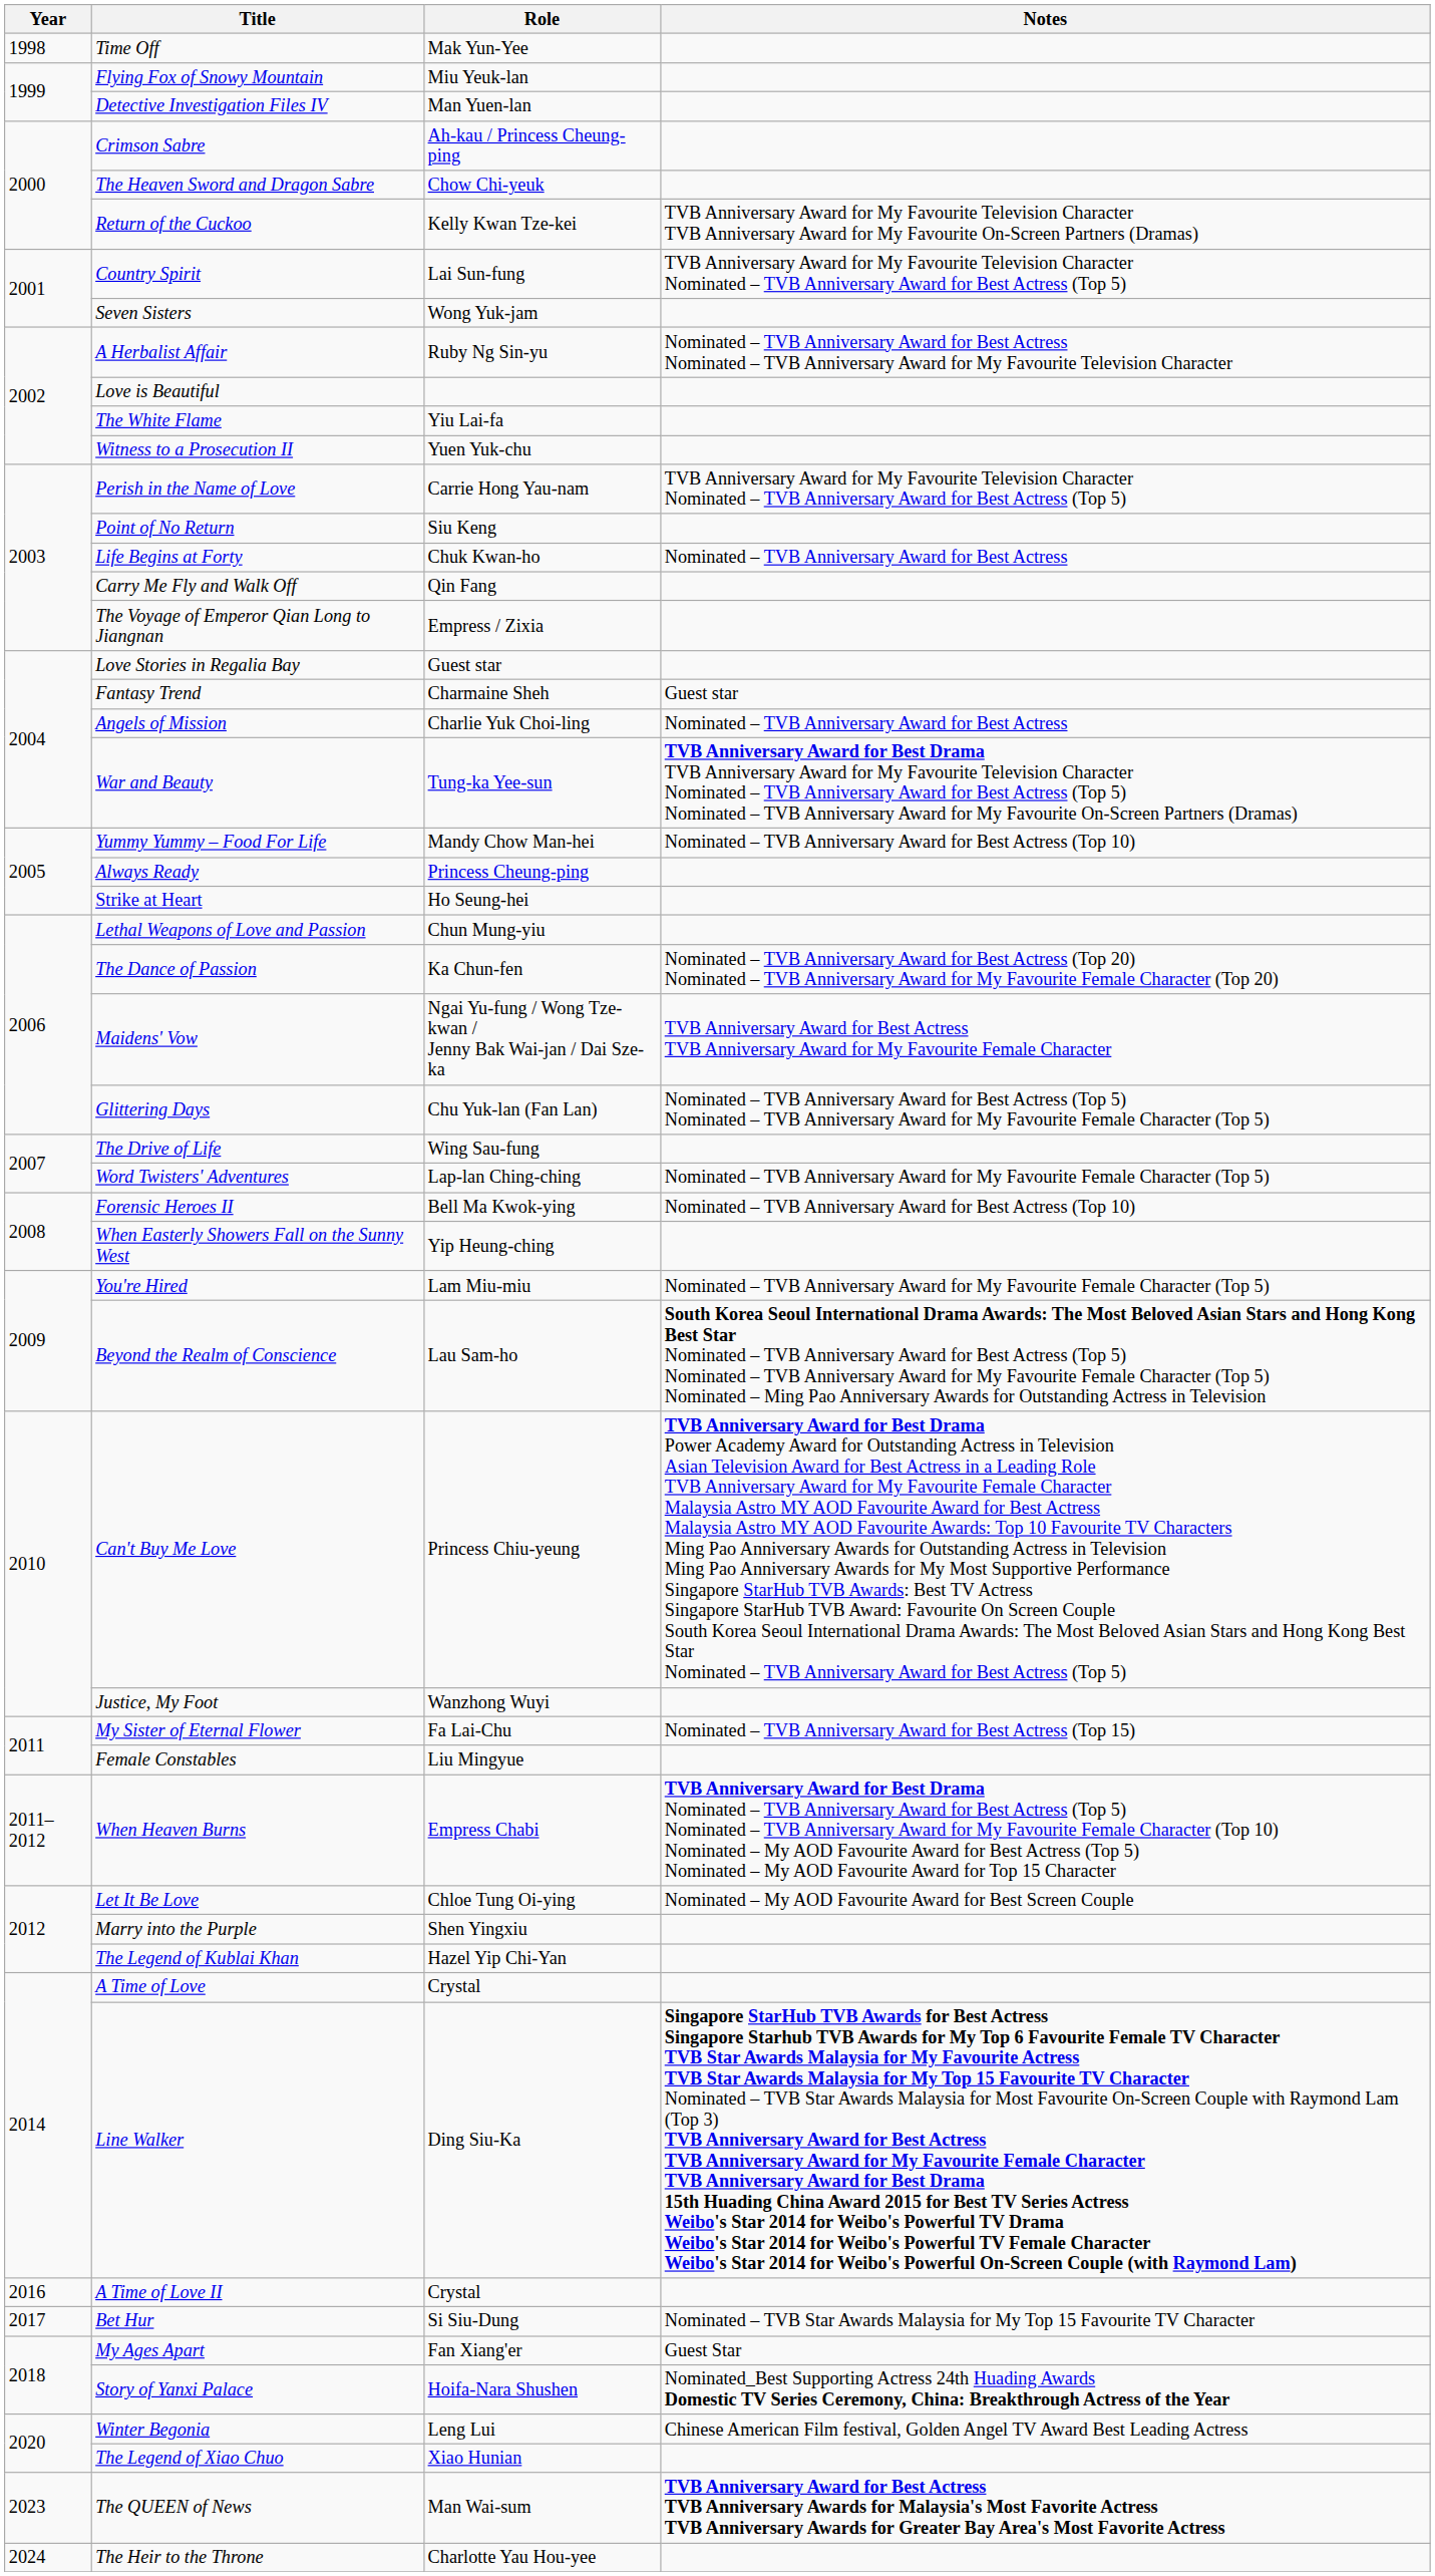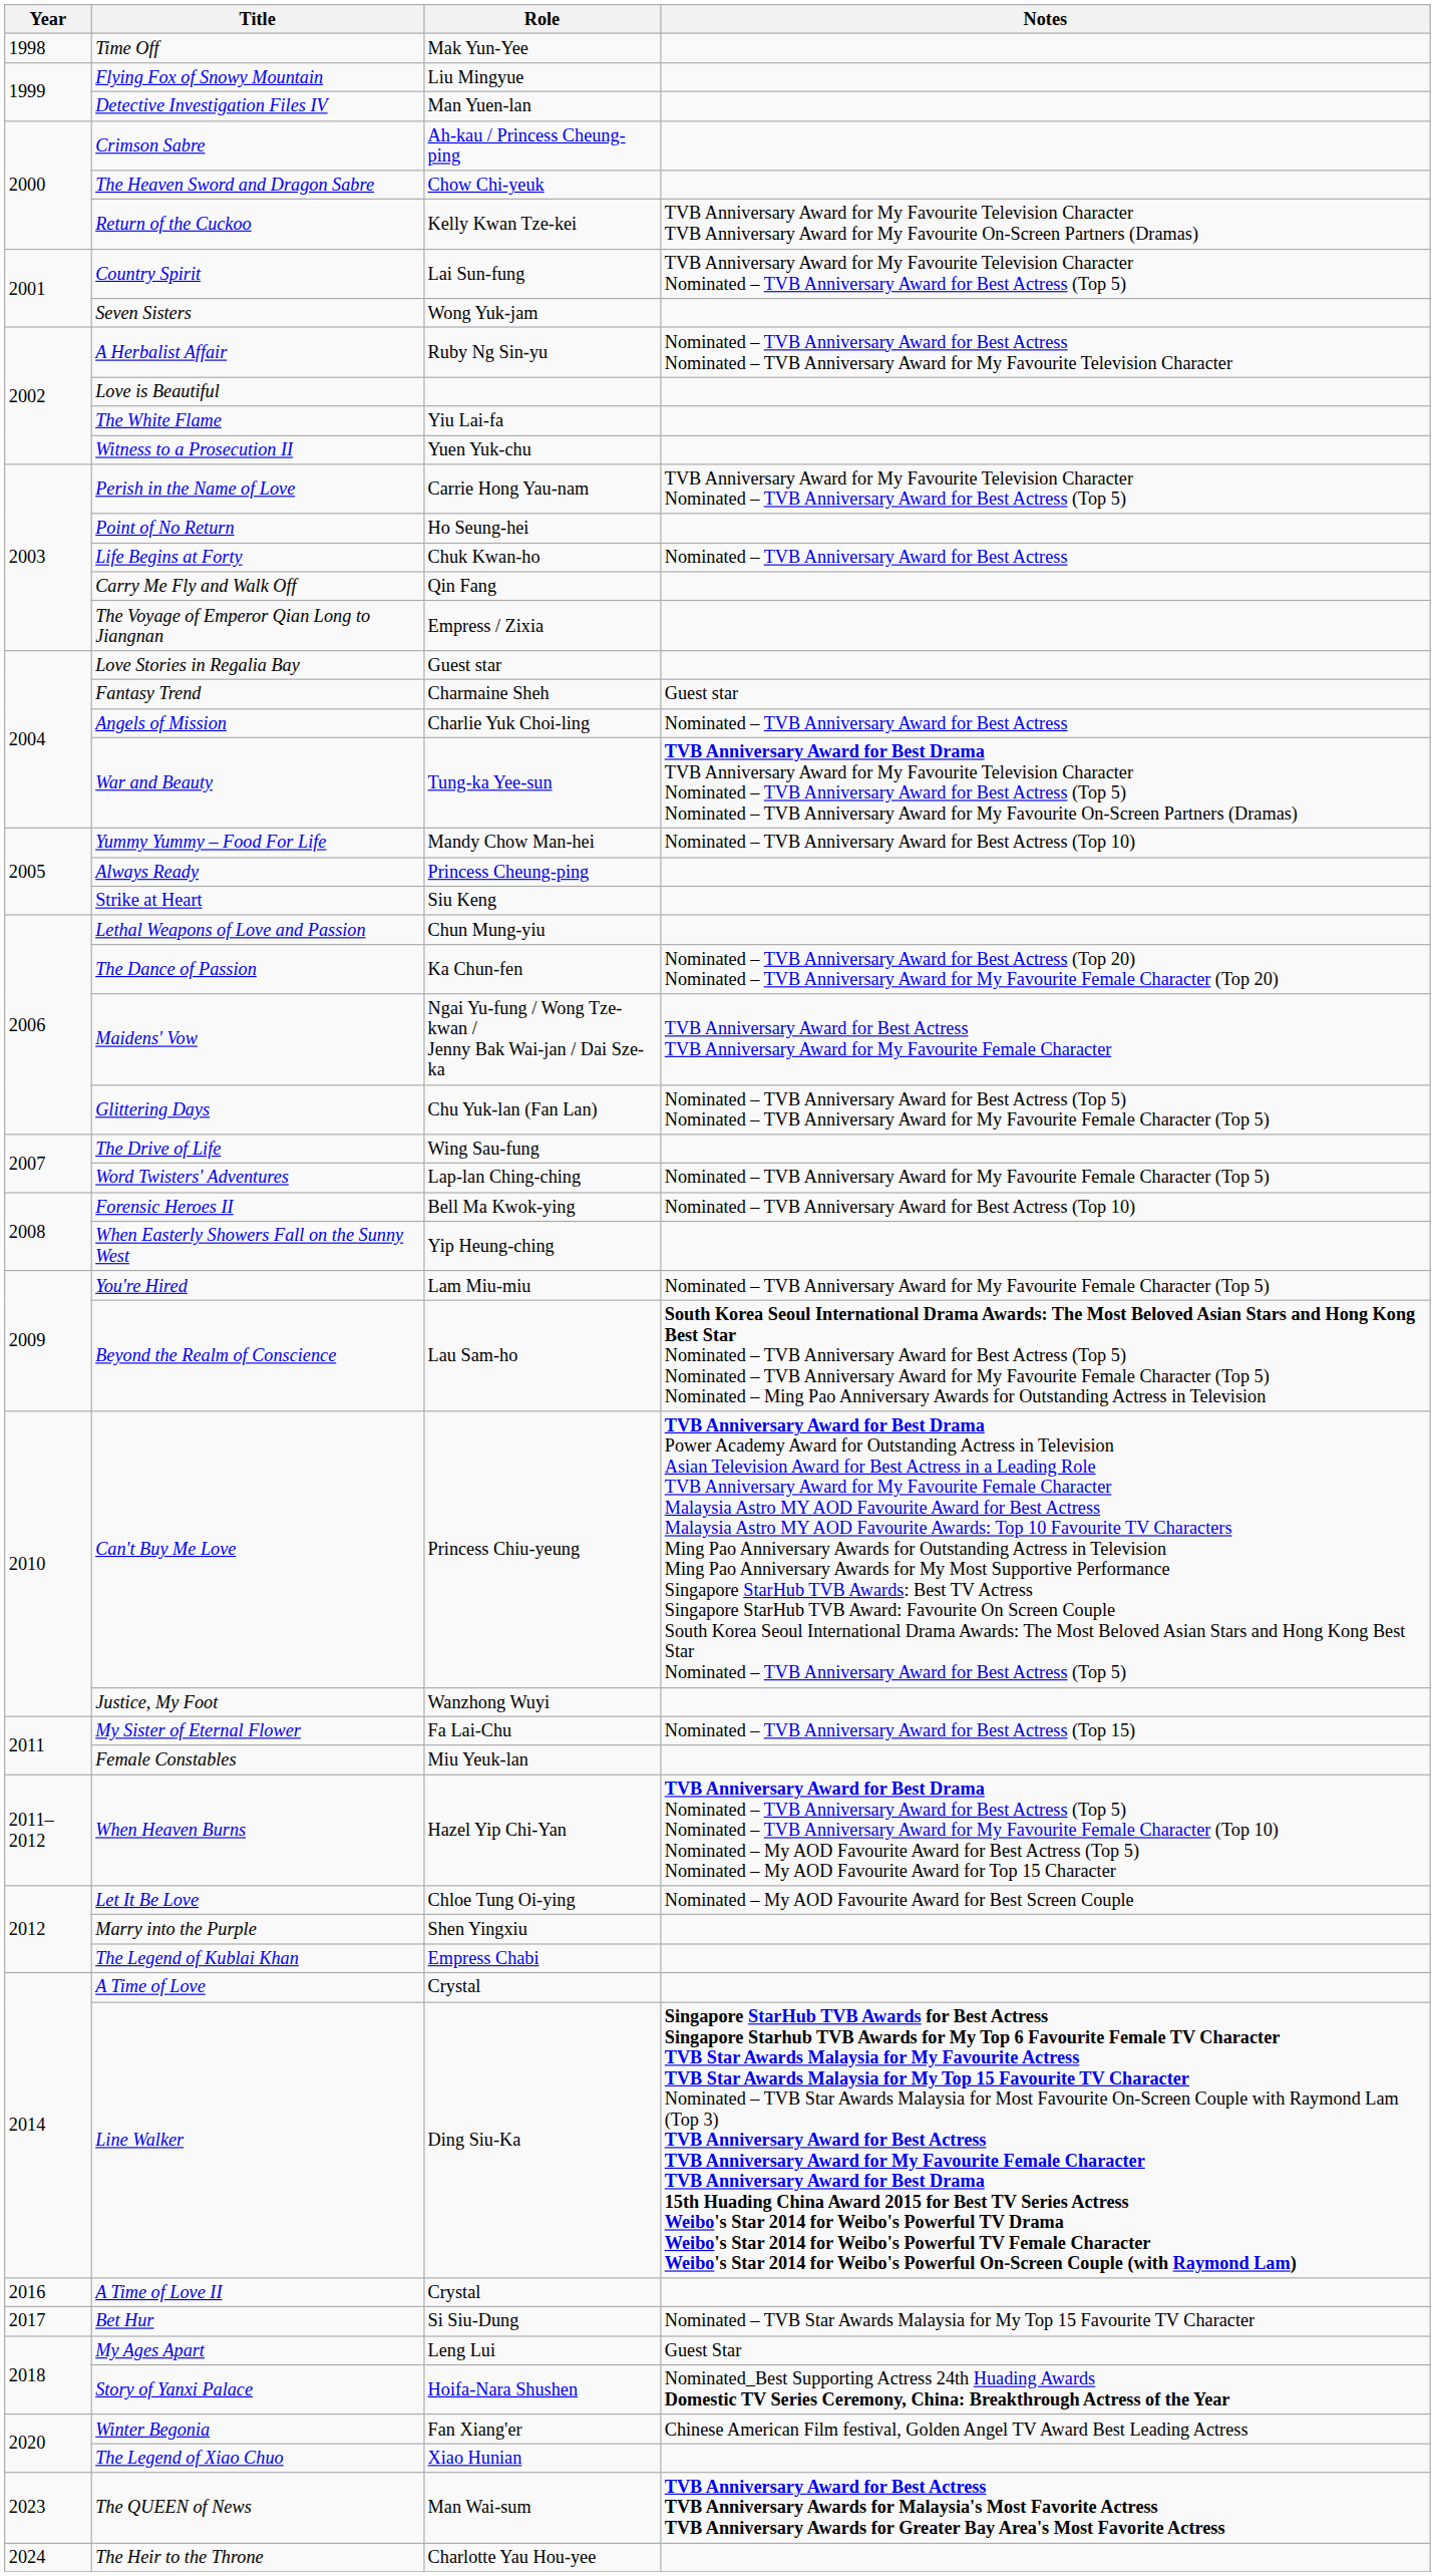Flying Fox of Snowy Mountain | Role: Miu Yeuk-lan -> Liu Mingyue
Point of No Return | Role: Siu Keng -> Ho Seung-hei
Strike at Heart | Role: Ho Seung-hei -> Siu Keng
Female Constables | Role: Liu Mingyue -> Miu Yeuk-lan
When Heaven Burns | Role: Empress Chabi -> Hazel Yip Chi-Yan
The Legend of Kublai Khan | Role: Hazel Yip Chi-Yan -> Empress Chabi
My Ages Apart | Role: Fan Xiang'er -> Leng Lui
Winter Begonia | Role: Leng Lui -> Fan Xiang'er
